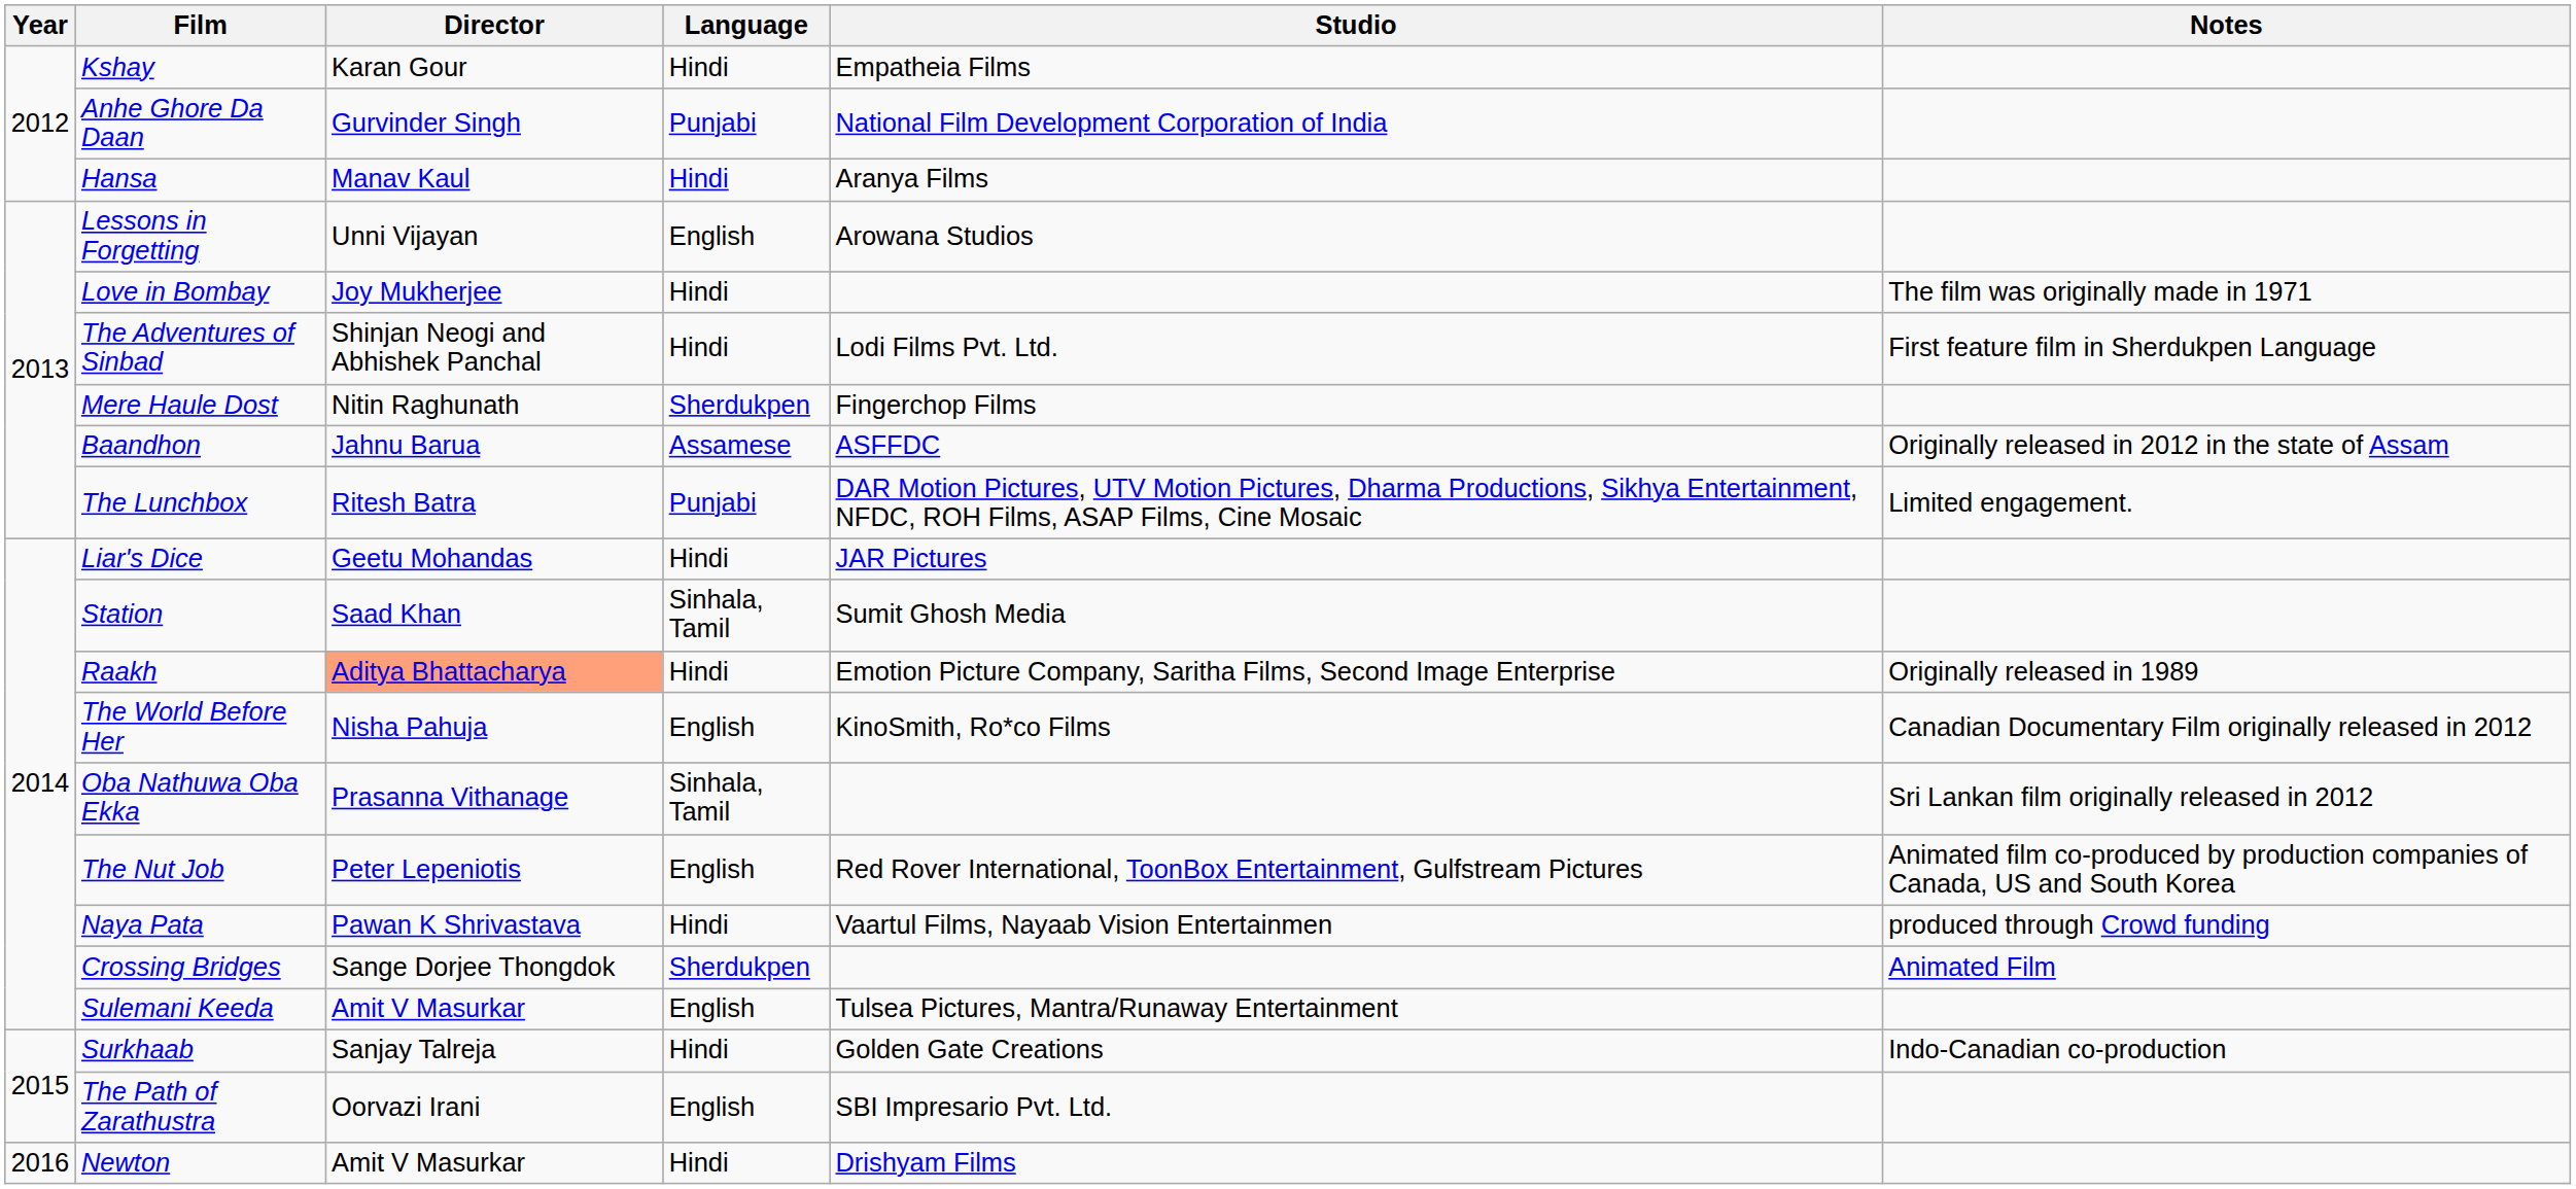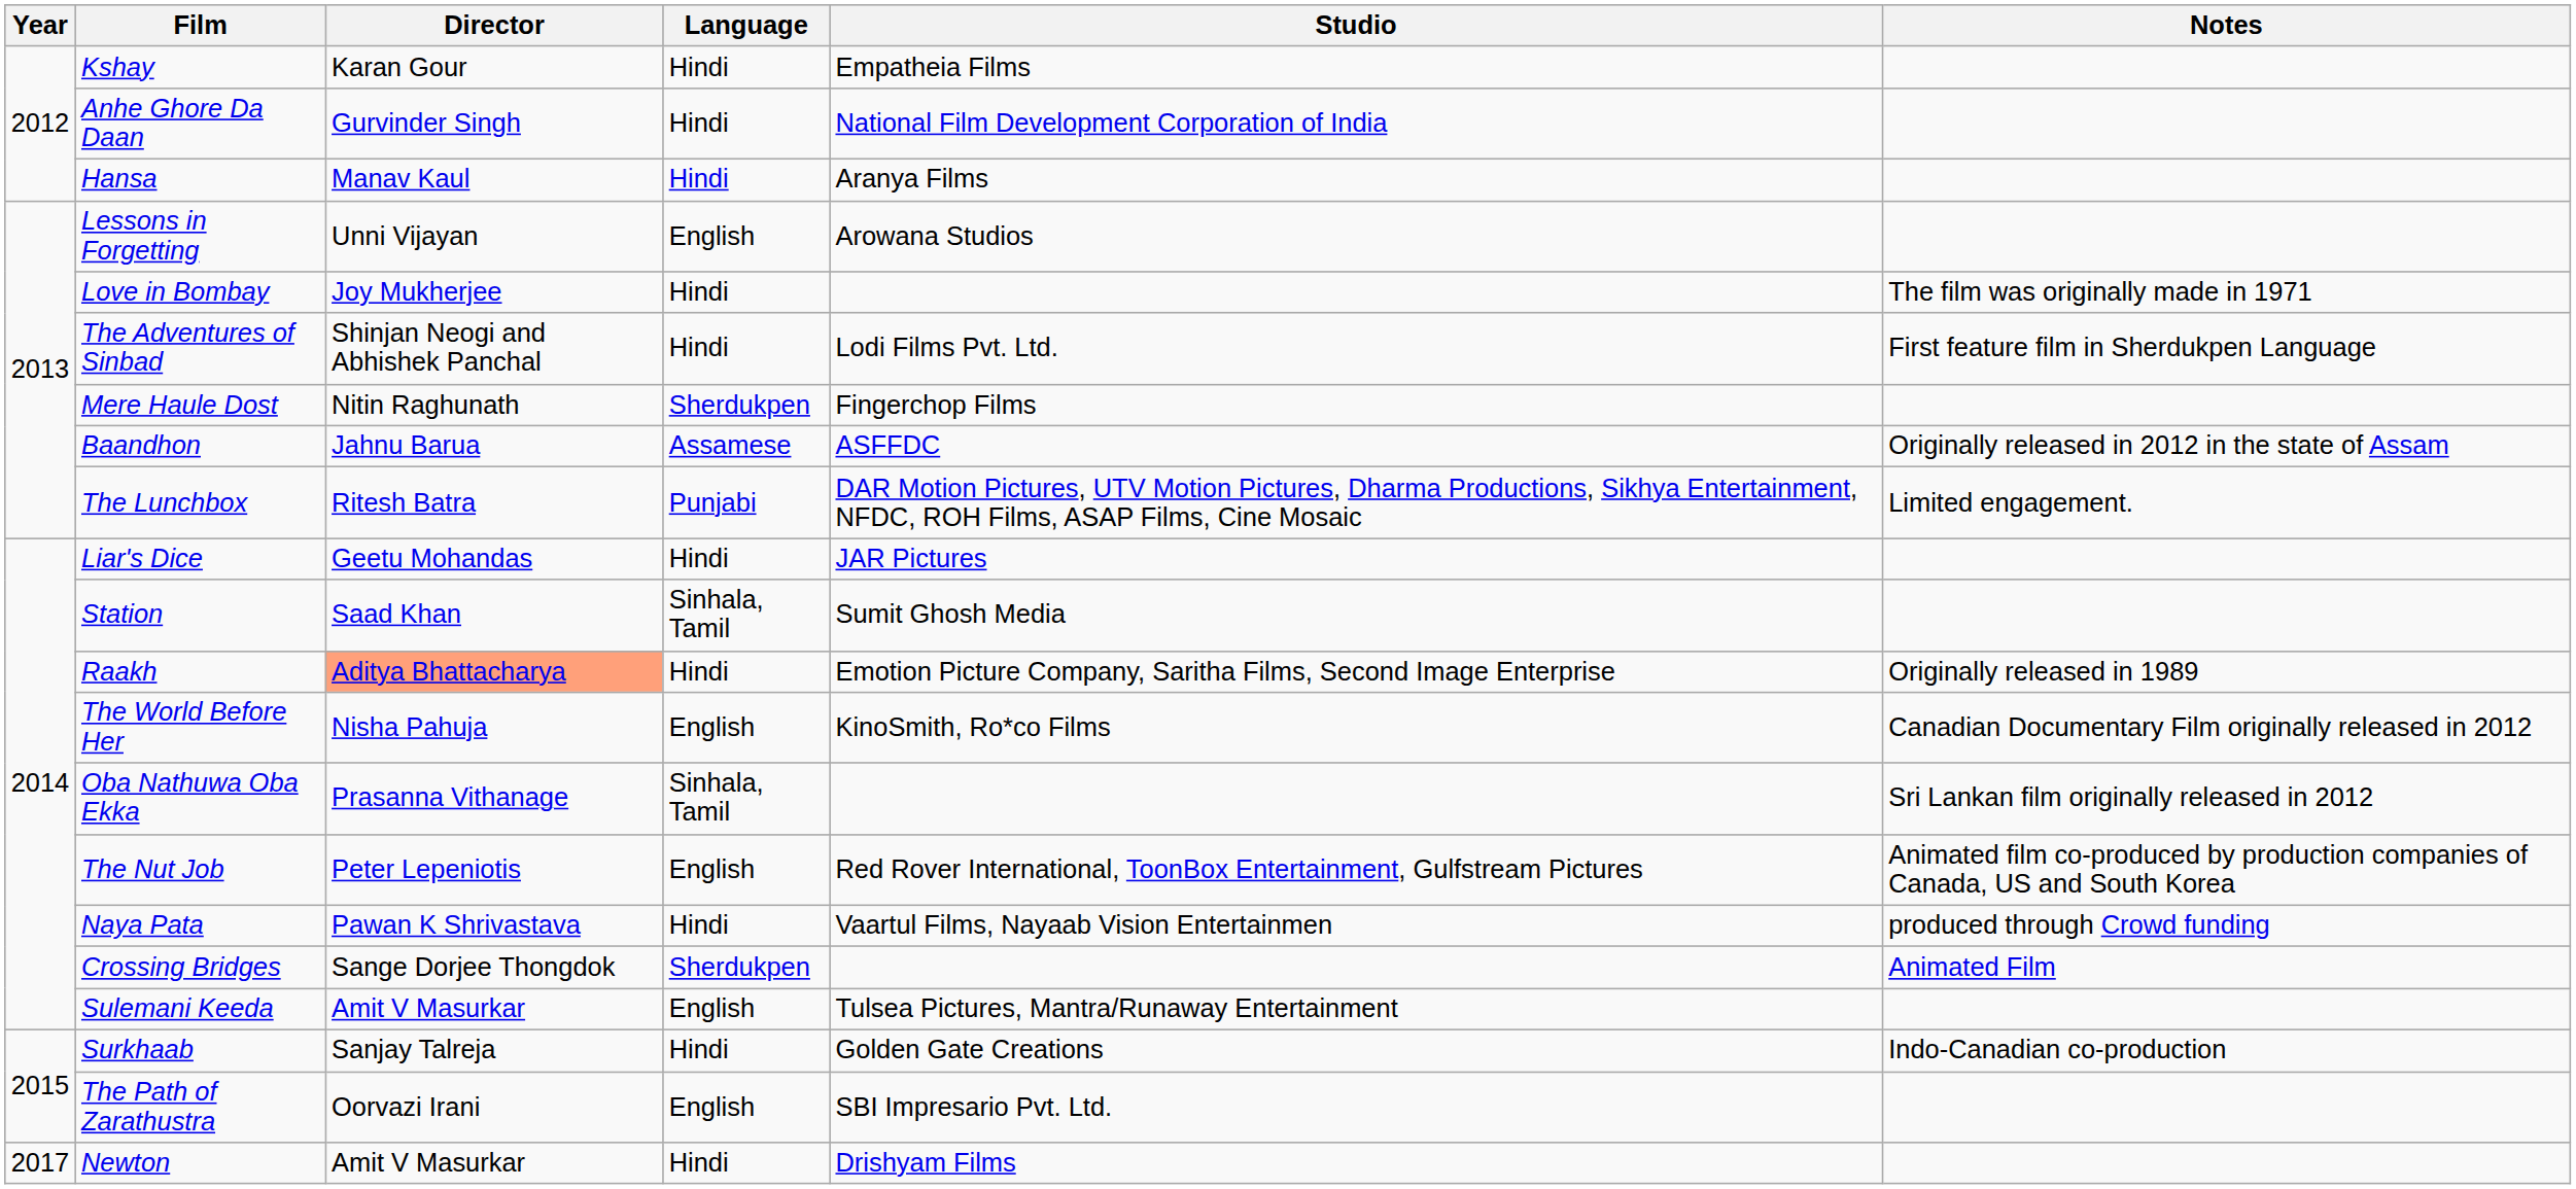Anhe Ghore Da Daan | Language: Punjabi -> Hindi
Newton | Year: 2016 -> 2017
